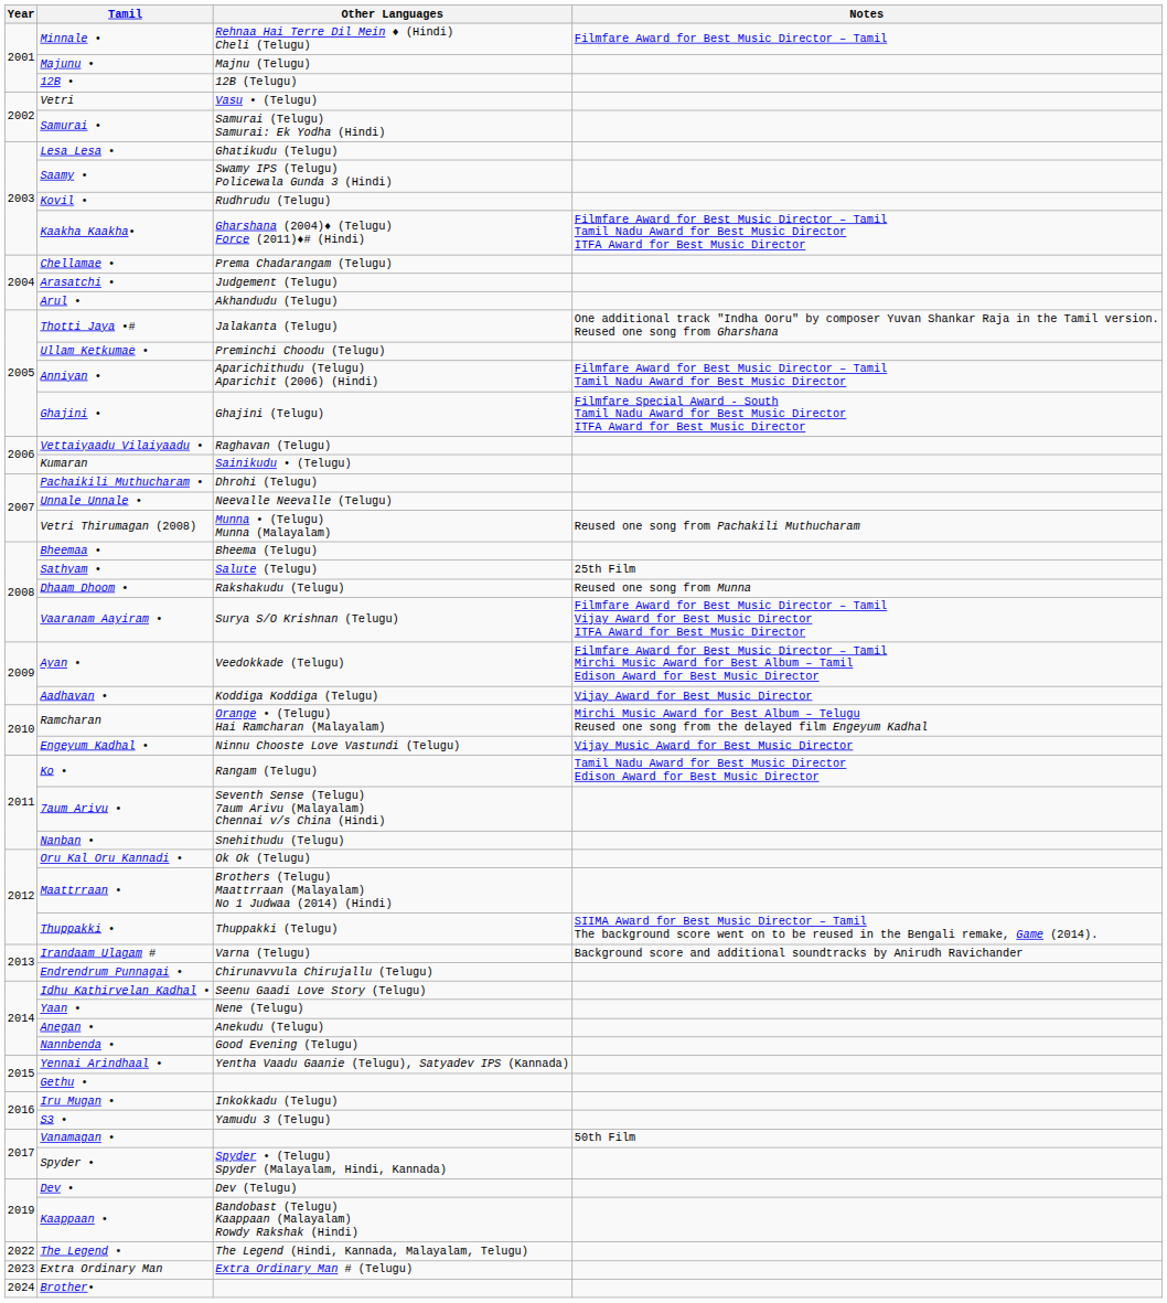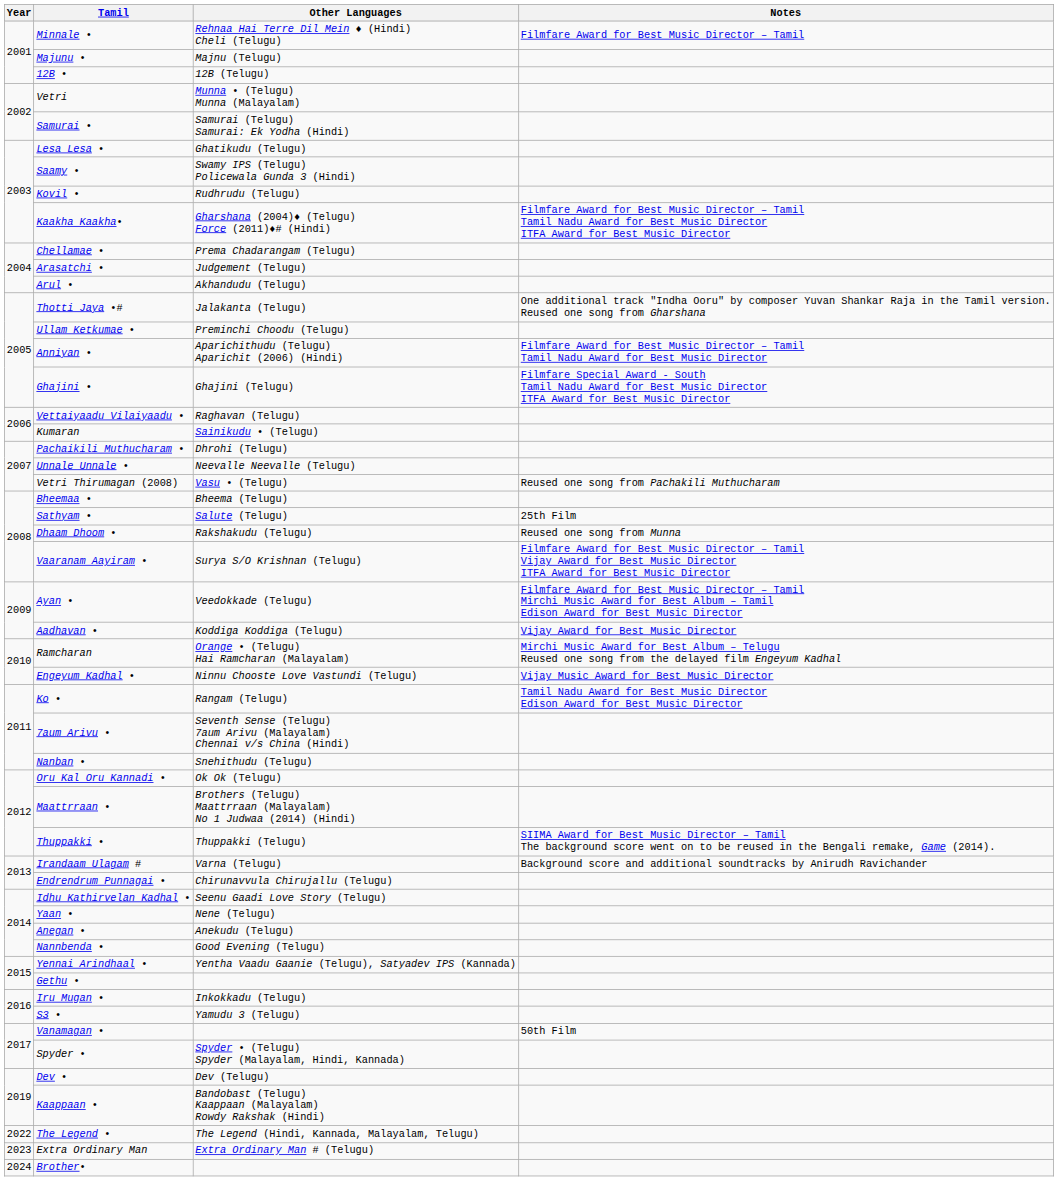Vetri | Other Languages: Vasu • (Telugu) -> Munna • (Telugu) Munna (Malayalam)
Vetri Thirumagan (2008) | Other Languages: Munna • (Telugu) Munna (Malayalam) -> Vasu • (Telugu)
